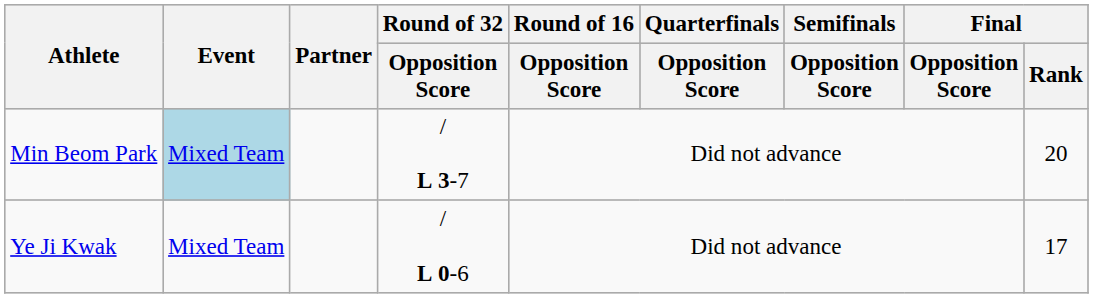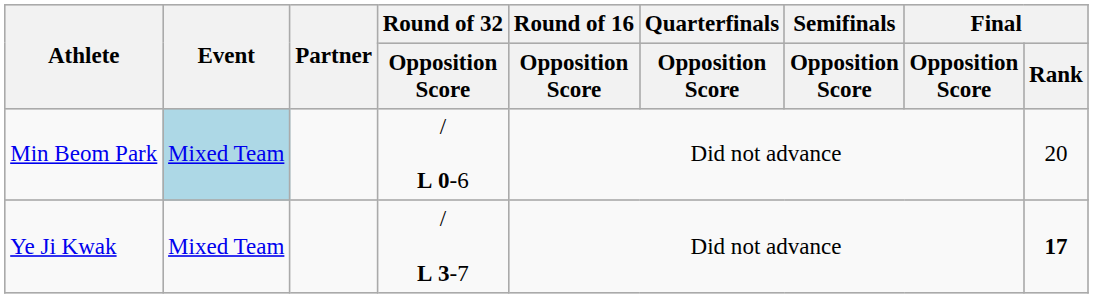Min Beom Park | Round of 32 / Opposition Score: / L 3-7 -> / L 0-6
Ye Ji Kwak | Round of 32 / Opposition Score: / L 0-6 -> / L 3-7
Ye Ji Kwak | Final / Rank: normal -> bold
